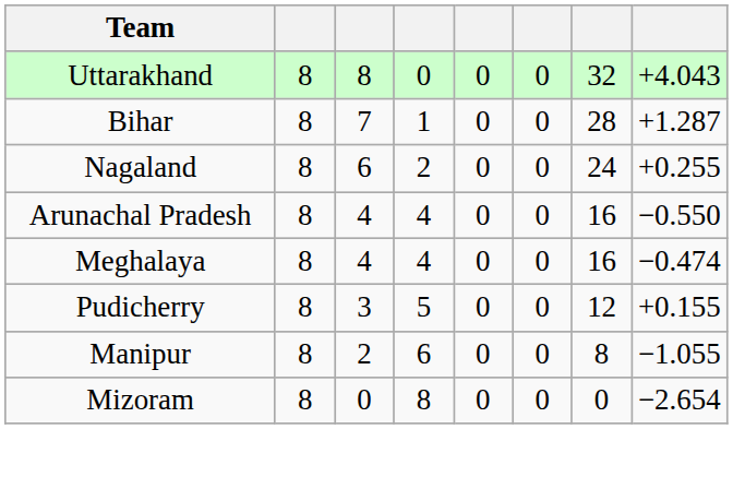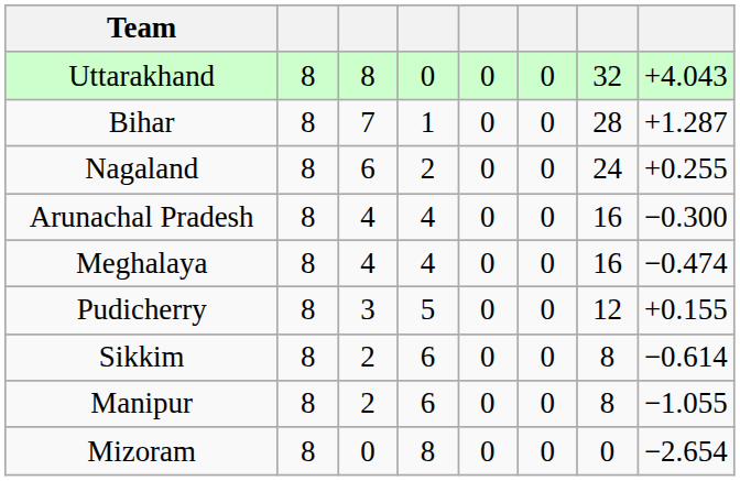Arunachal Pradesh | column 8: −0.550 -> −0.300
+ row: Sikkim | 8 | 2 | 6 | 0 | 0 | 8 | −0.614
